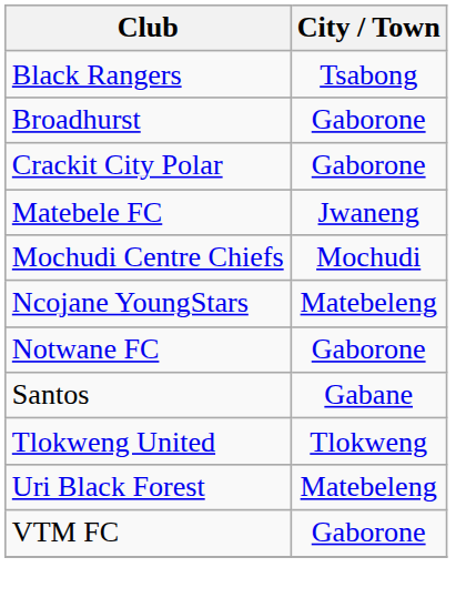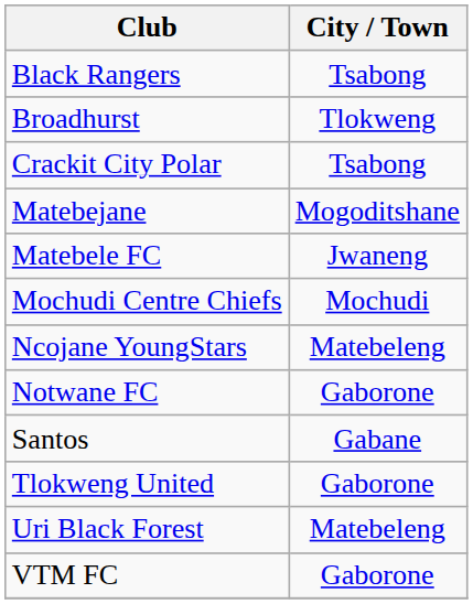Broadhurst | City / Town: Gaborone -> Tlokweng
Crackit City Polar | City / Town: Gaborone -> Tsabong
+ row: Matebejane | Mogoditshane
Tlokweng United | City / Town: Tlokweng -> Gaborone
